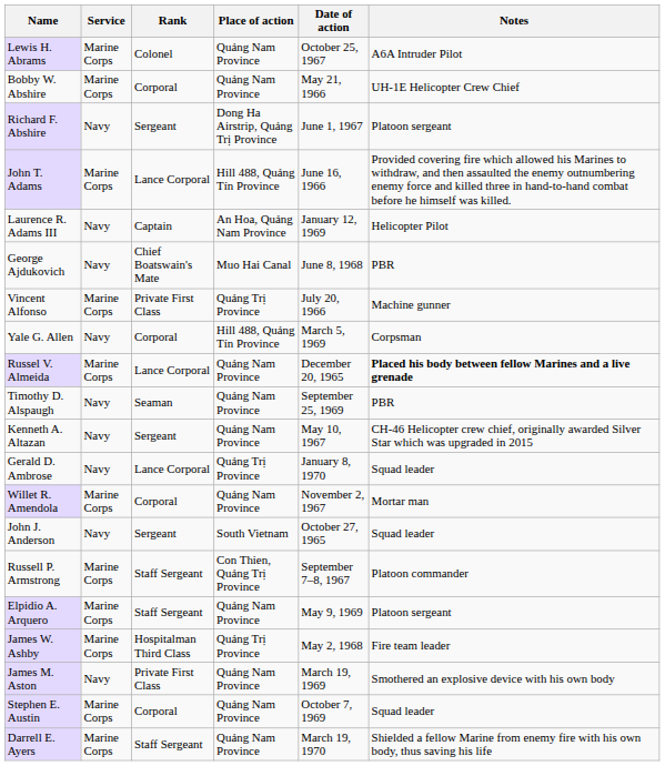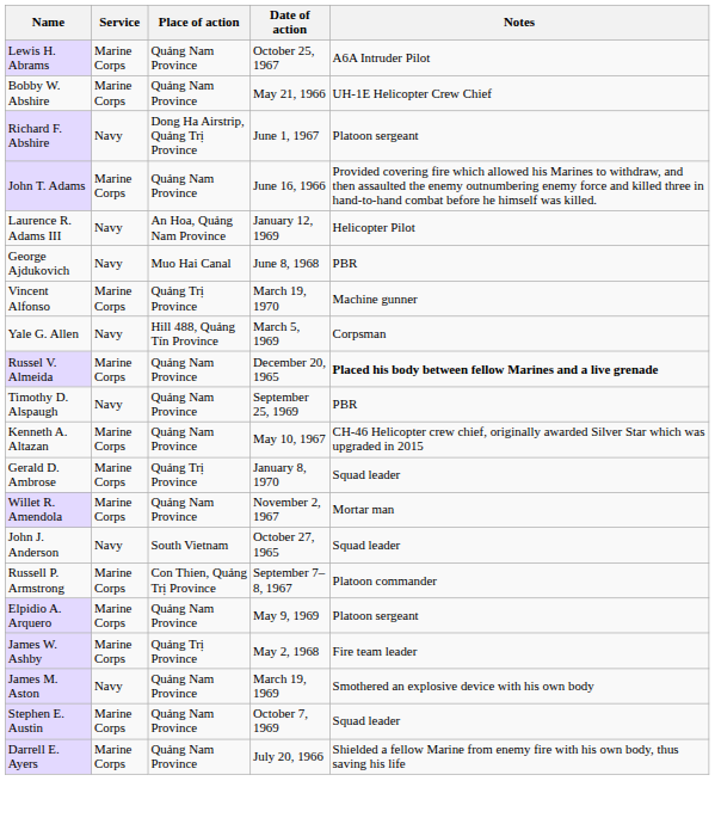- column: Rank | Colonel | Corporal | Sergeant | Lance Corporal | Captain | Chief Boatswain's Mate | Private First Class | Corporal | Lance Corporal | Seaman | Sergeant | Lance Corporal | Corporal | Sergeant | Staff Sergeant | Staff Sergeant | Hospitalman Third Class | Private First Class | Corporal | Staff Sergeant
John T. Adams | Place of action: Hill 488, Quảng Tín Province -> Quảng Nam Province
Vincent Alfonso | Date of action: July 20, 1966 -> March 19, 1970
Kenneth A. Altazan | Service: Navy -> Marine Corps
Gerald D. Ambrose | Service: Navy -> Marine Corps
Darrell E. Ayers | Date of action: March 19, 1970 -> July 20, 1966
